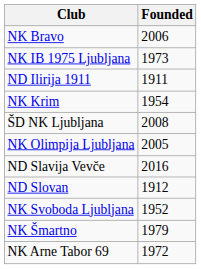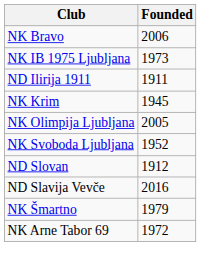NK Krim | Founded: 1954 -> 1945
- row: ŠD NK Ljubljana | 2008
rows swapped: ND Slavija Vevče <-> NK Svoboda Ljubljana
